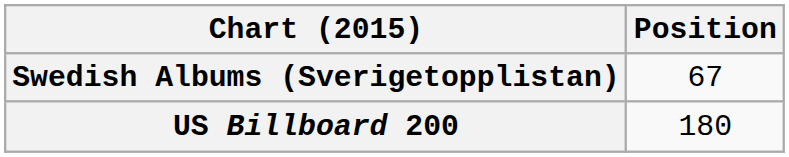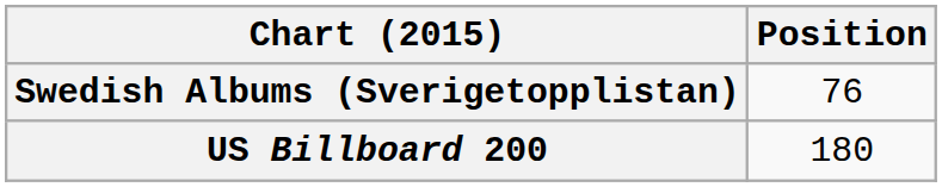Swedish Albums (Sverigetopplistan) | Position: 67 -> 76
